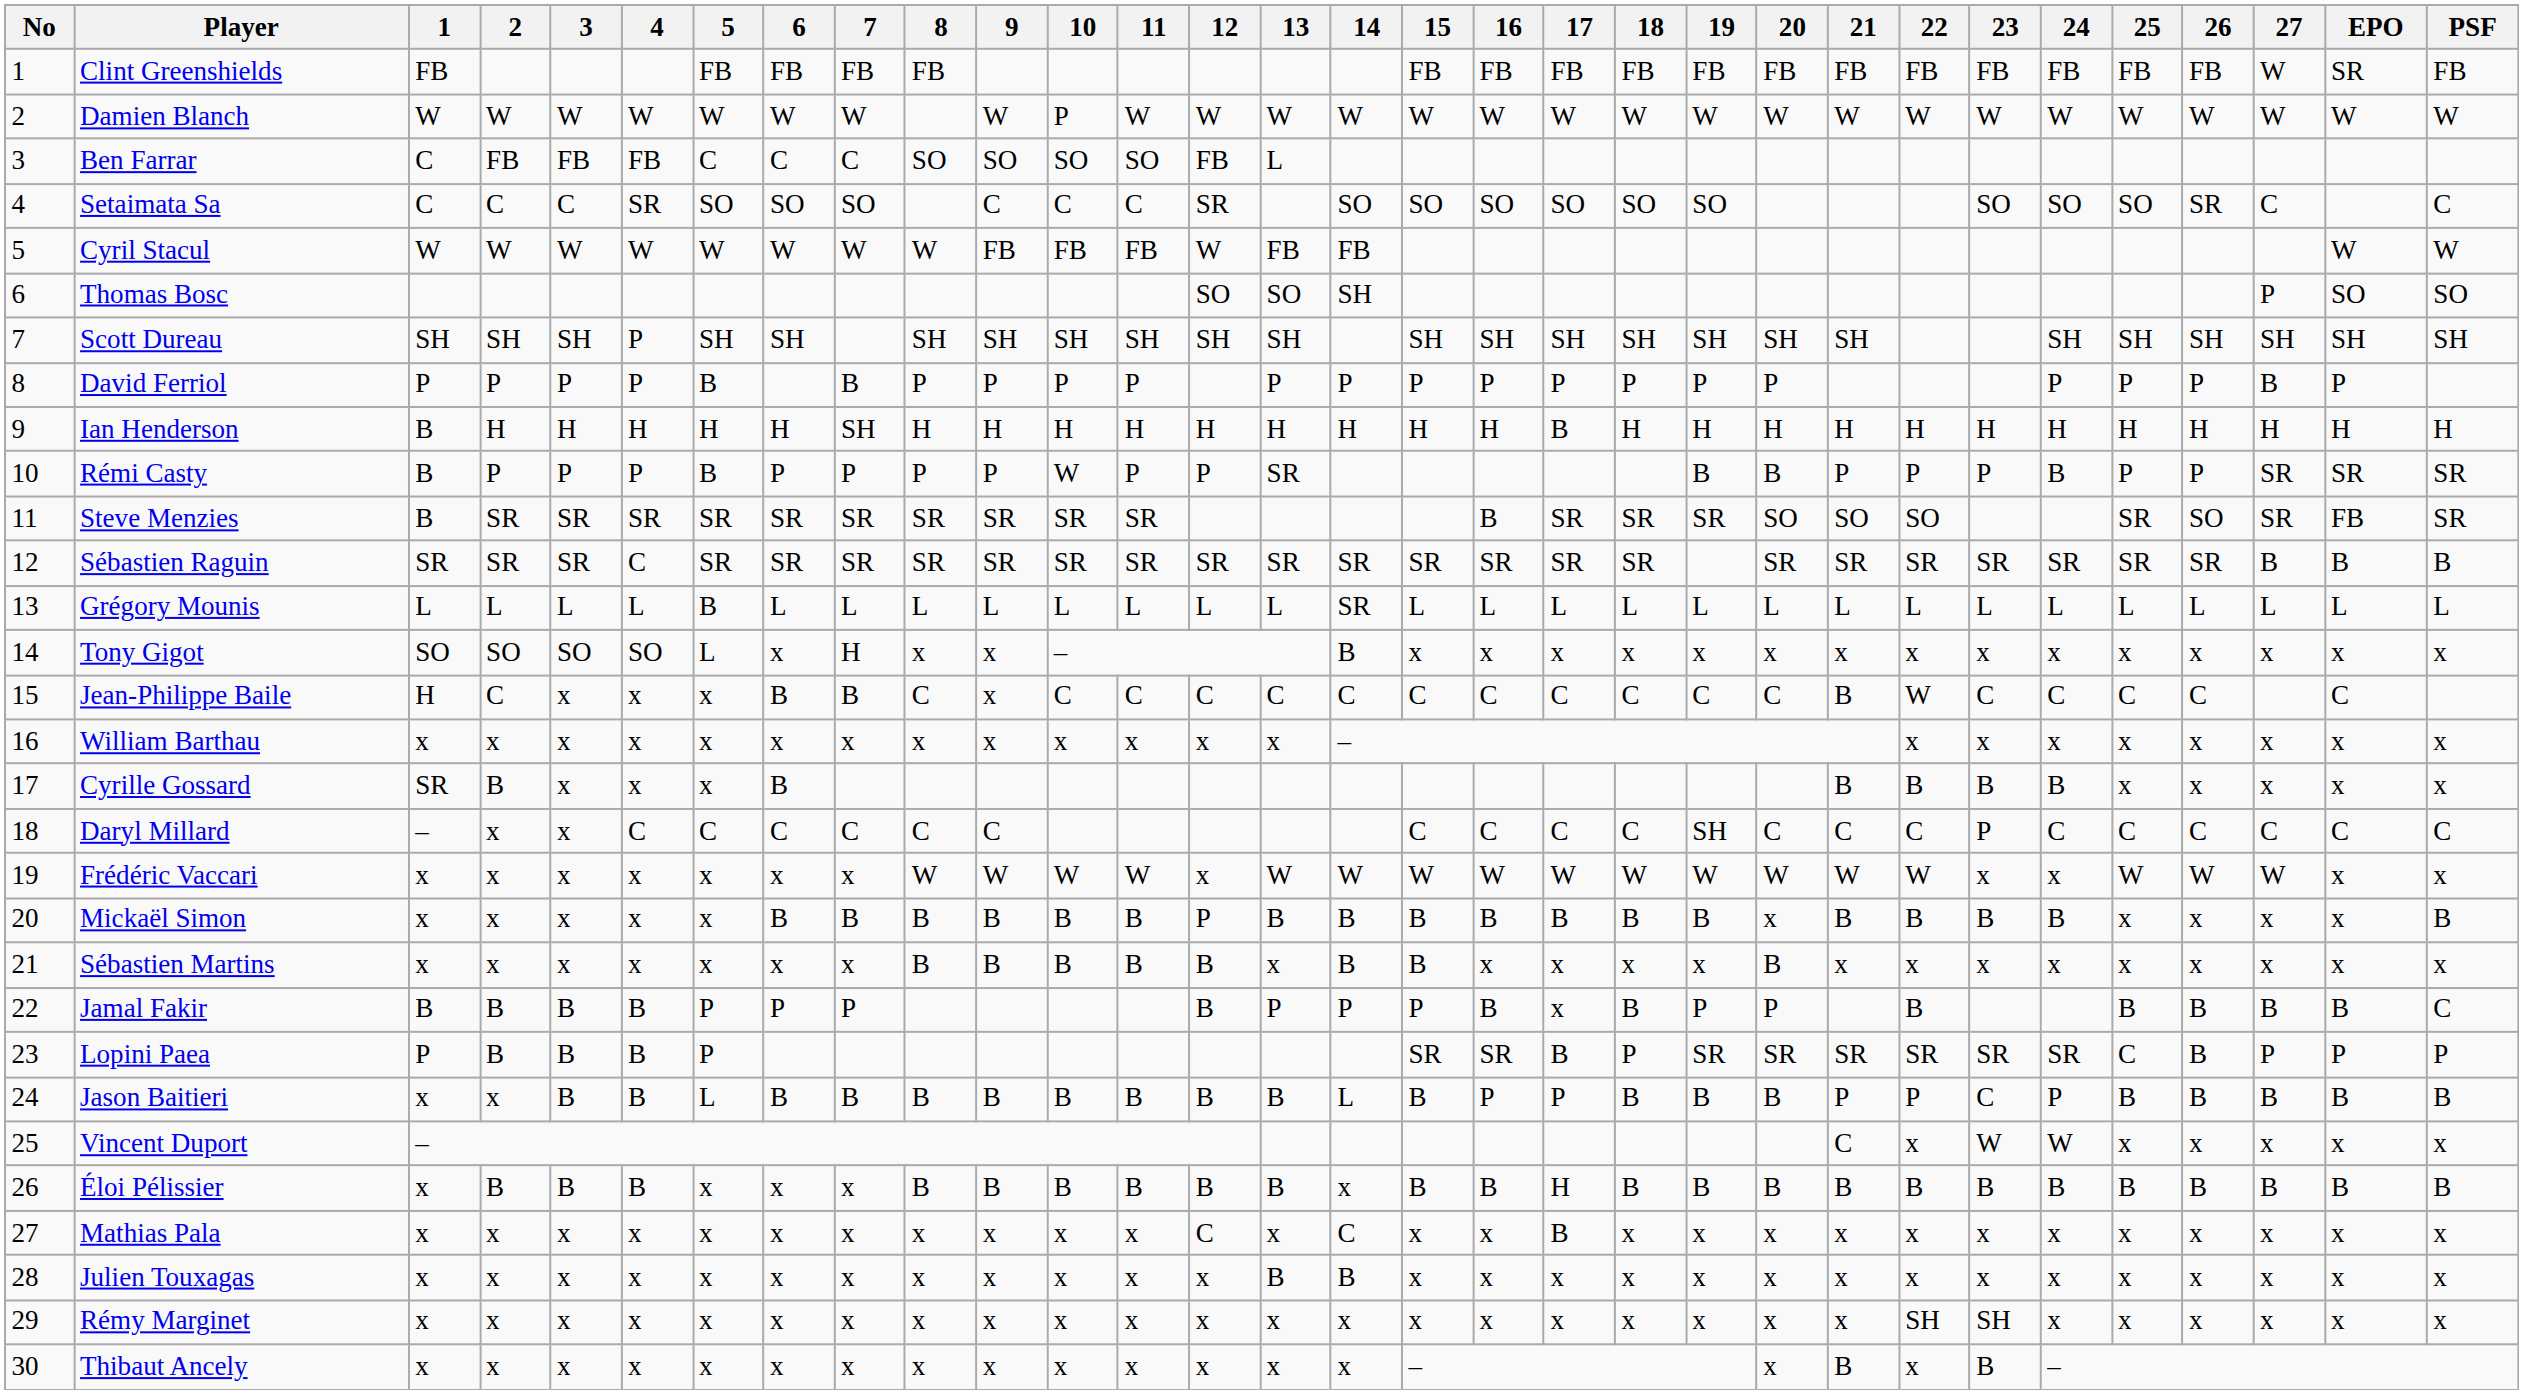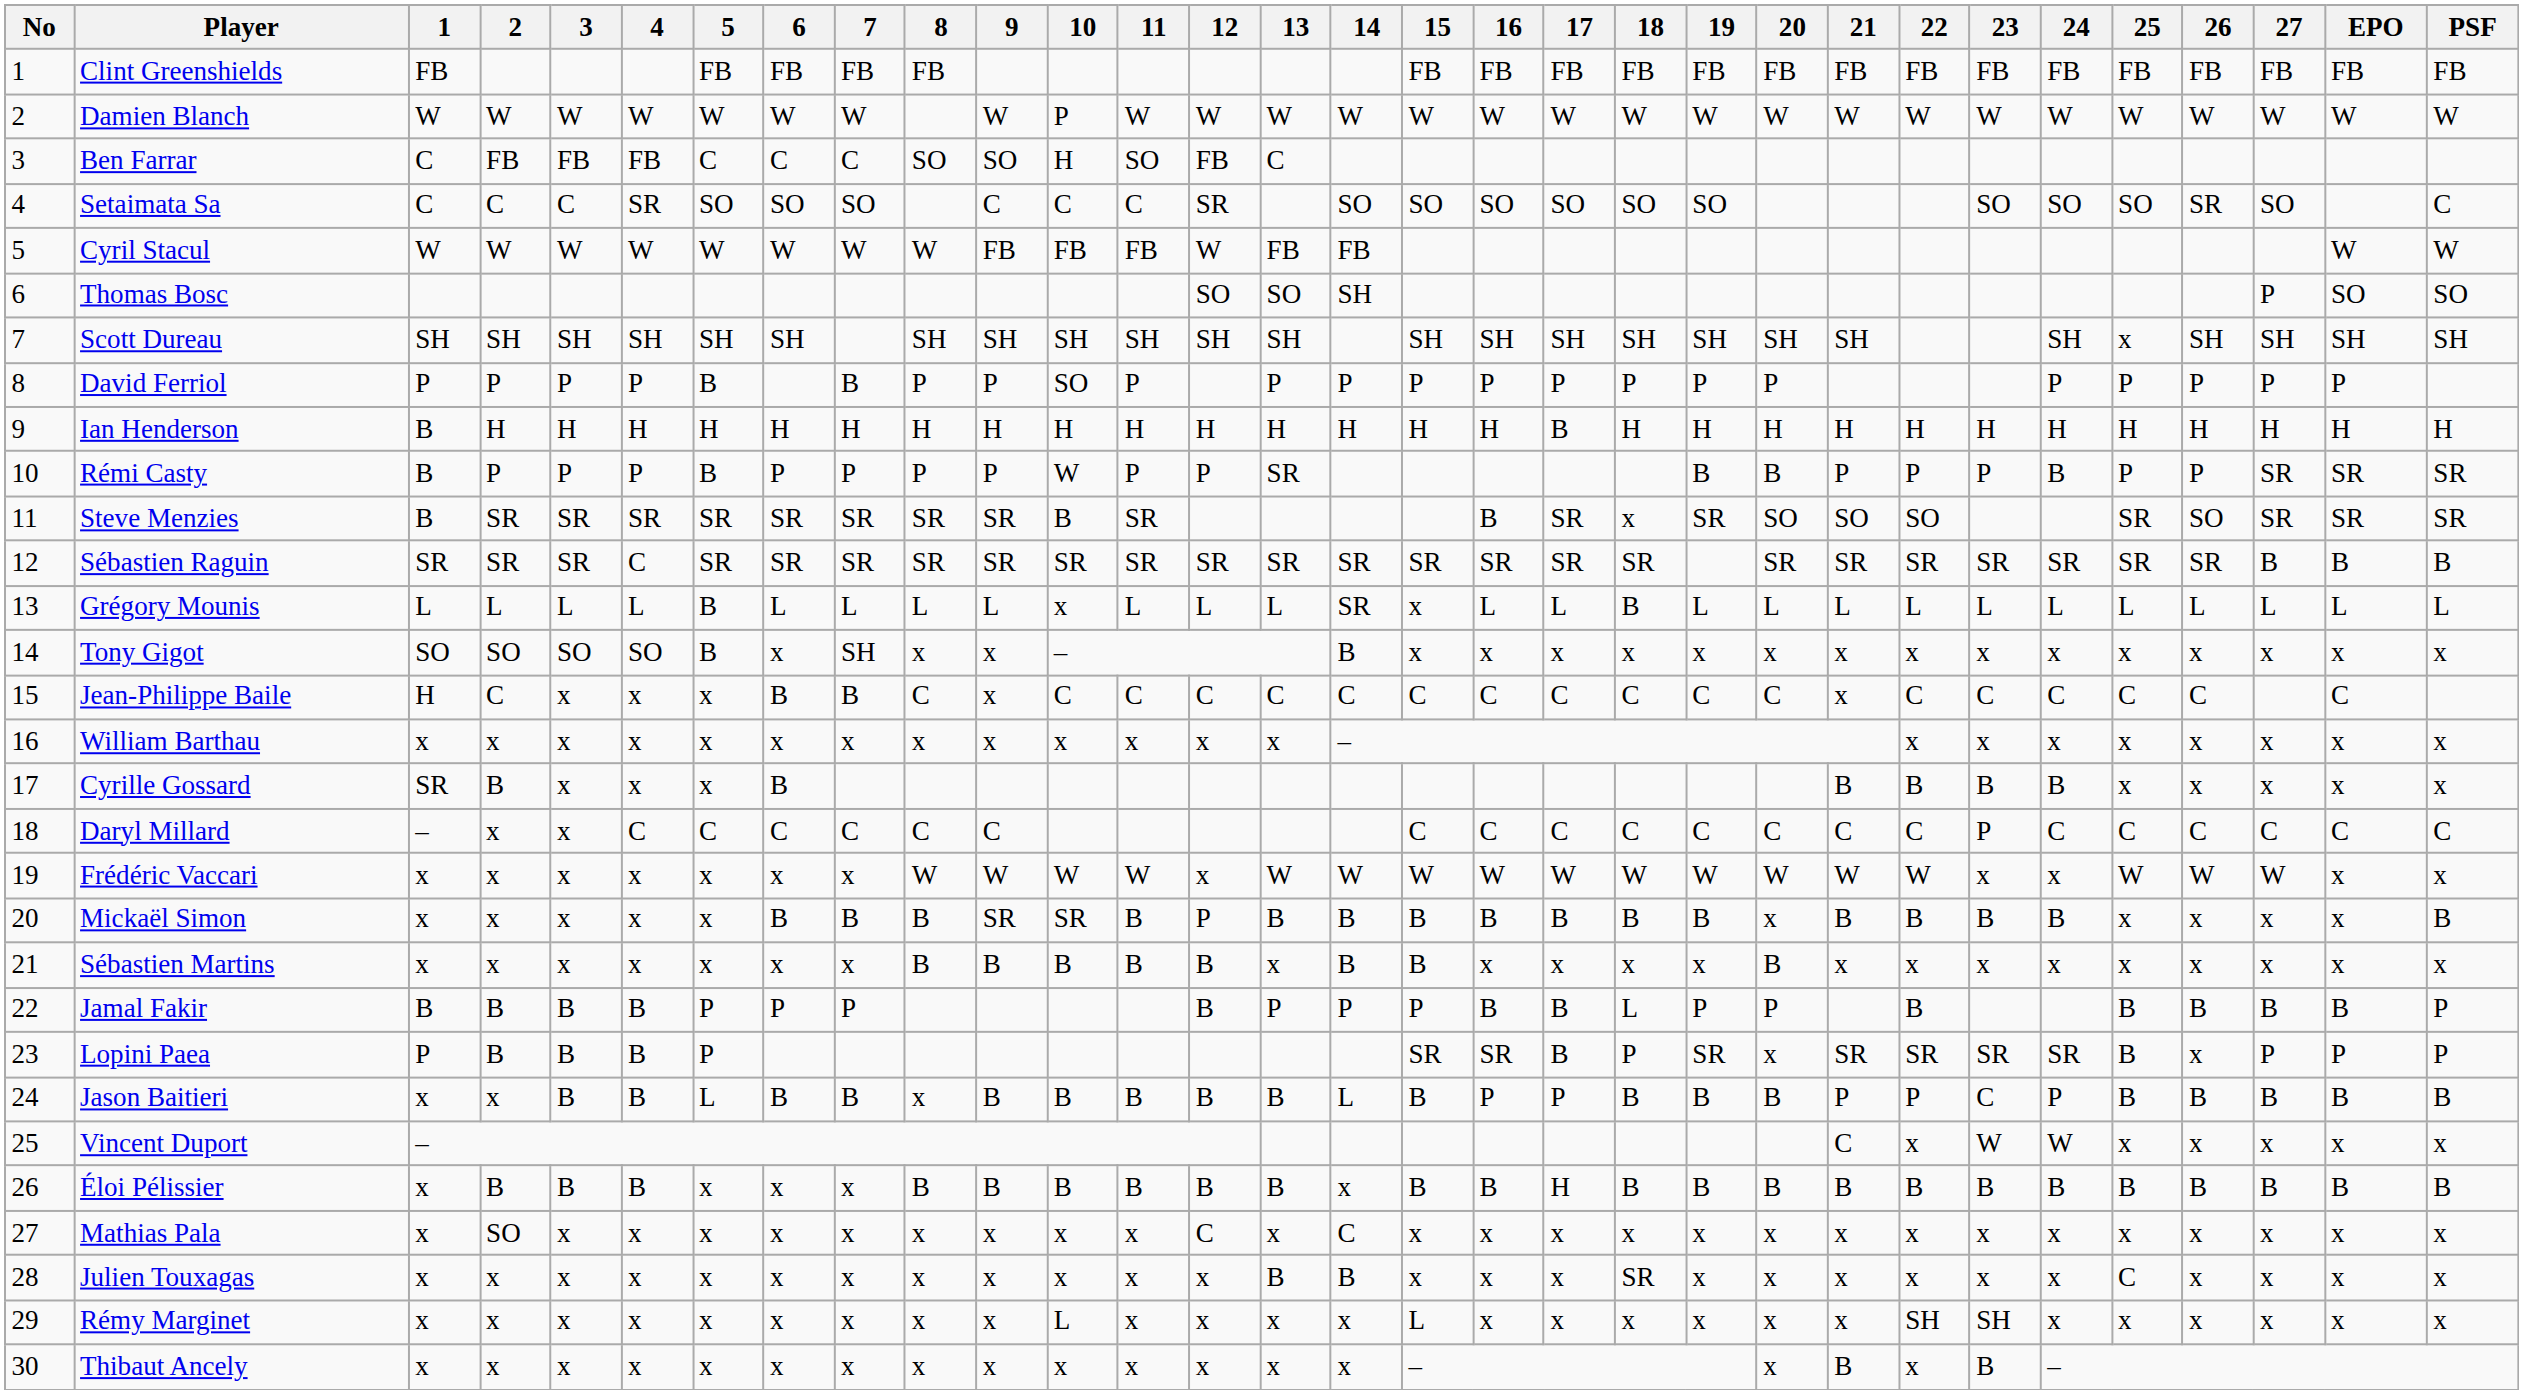Clint Greenshields | 27: W -> FB
Clint Greenshields | EPO: SR -> FB
Ben Farrar | 10: SO -> H
Ben Farrar | 13: L -> C
Setaimata Sa | 27: C -> SO
Scott Dureau | 4: P -> SH
Scott Dureau | 25: SH -> x
David Ferriol | 10: P -> SO
David Ferriol | 27: B -> P
Ian Henderson | 7: SH -> H
Steve Menzies | 10: SR -> B
Steve Menzies | 18: SR -> x
Steve Menzies | EPO: FB -> SR
Grégory Mounis | 10: L -> x
Grégory Mounis | 15: L -> x
Grégory Mounis | 18: L -> B
Tony Gigot | 5: L -> B
Tony Gigot | 7: H -> SH
Jean-Philippe Baile | 21: B -> x
Jean-Philippe Baile | 22: W -> C
Daryl Millard | 19: SH -> C
Mickaël Simon | 9: B -> SR
Mickaël Simon | 10: B -> SR
Jamal Fakir | 17: x -> B
Jamal Fakir | 18: B -> L
Jamal Fakir | PSF: C -> P
Lopini Paea | 20: SR -> x
Lopini Paea | 25: C -> B
Lopini Paea | 26: B -> x
Jason Baitieri | 8: B -> x
Mathias Pala | 2: x -> SO
Mathias Pala | 17: B -> x
Julien Touxagas | 18: x -> SR
Julien Touxagas | 25: x -> C
Rémy Marginet | 10: x -> L
Rémy Marginet | 15: x -> L
